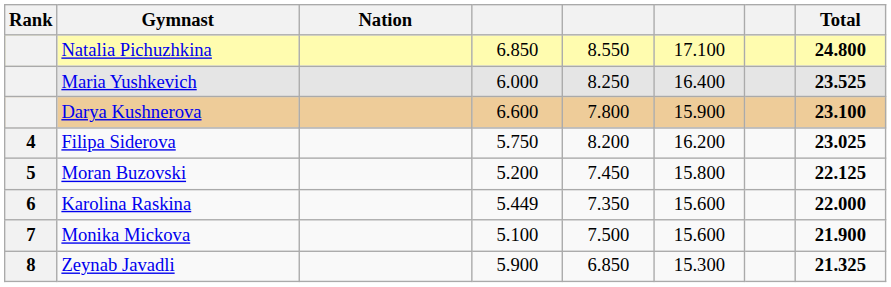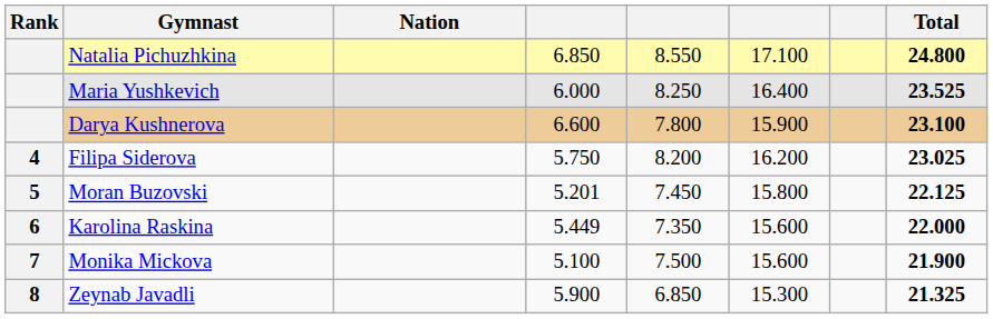Moran Buzovski | column 4: 5.200 -> 5.201
